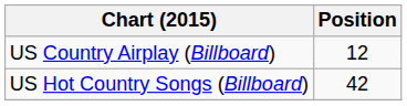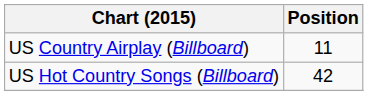US Country Airplay (Billboard) | Position: 12 -> 11
